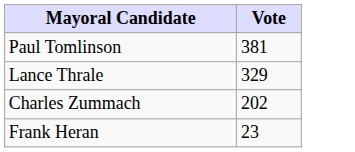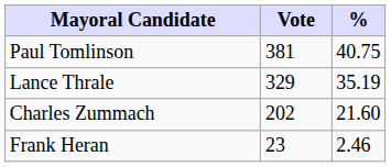+ column: % | 40.75 | 35.19 | 21.60 | 2.46
